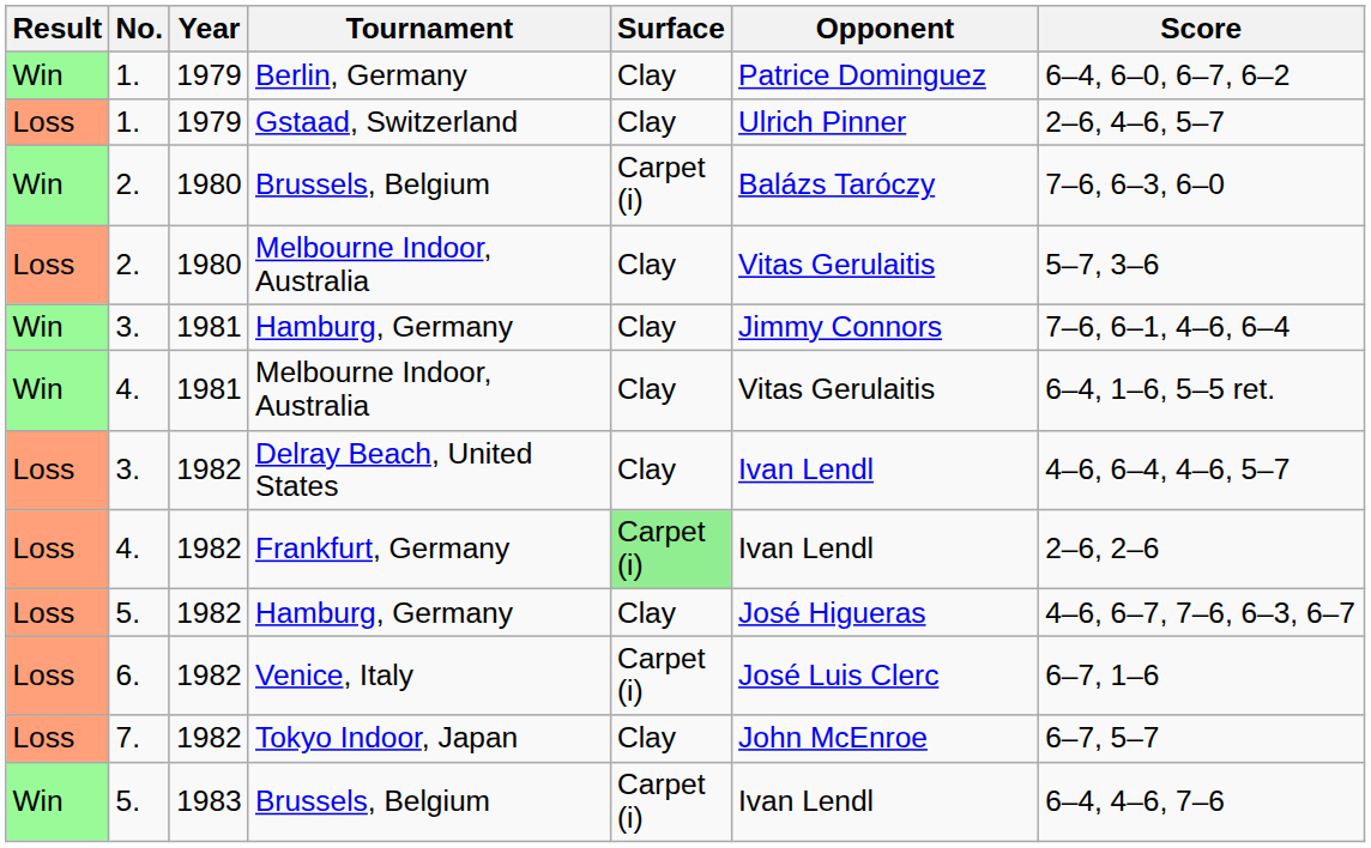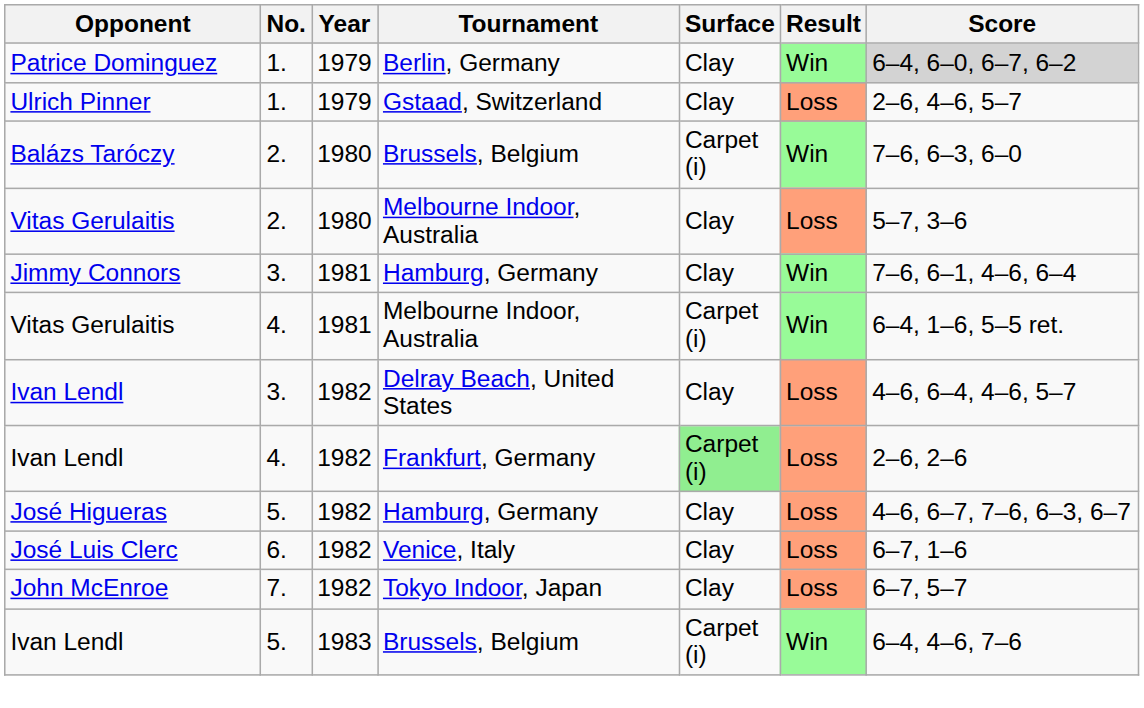columns swapped: Result <-> Opponent
Berlin, Germany | Score: no background -> lightgrey background
4. / Melbourne Indoor, Australia | Surface: Clay -> Carpet (i)
Venice, Italy | Surface: Carpet (i) -> Clay
